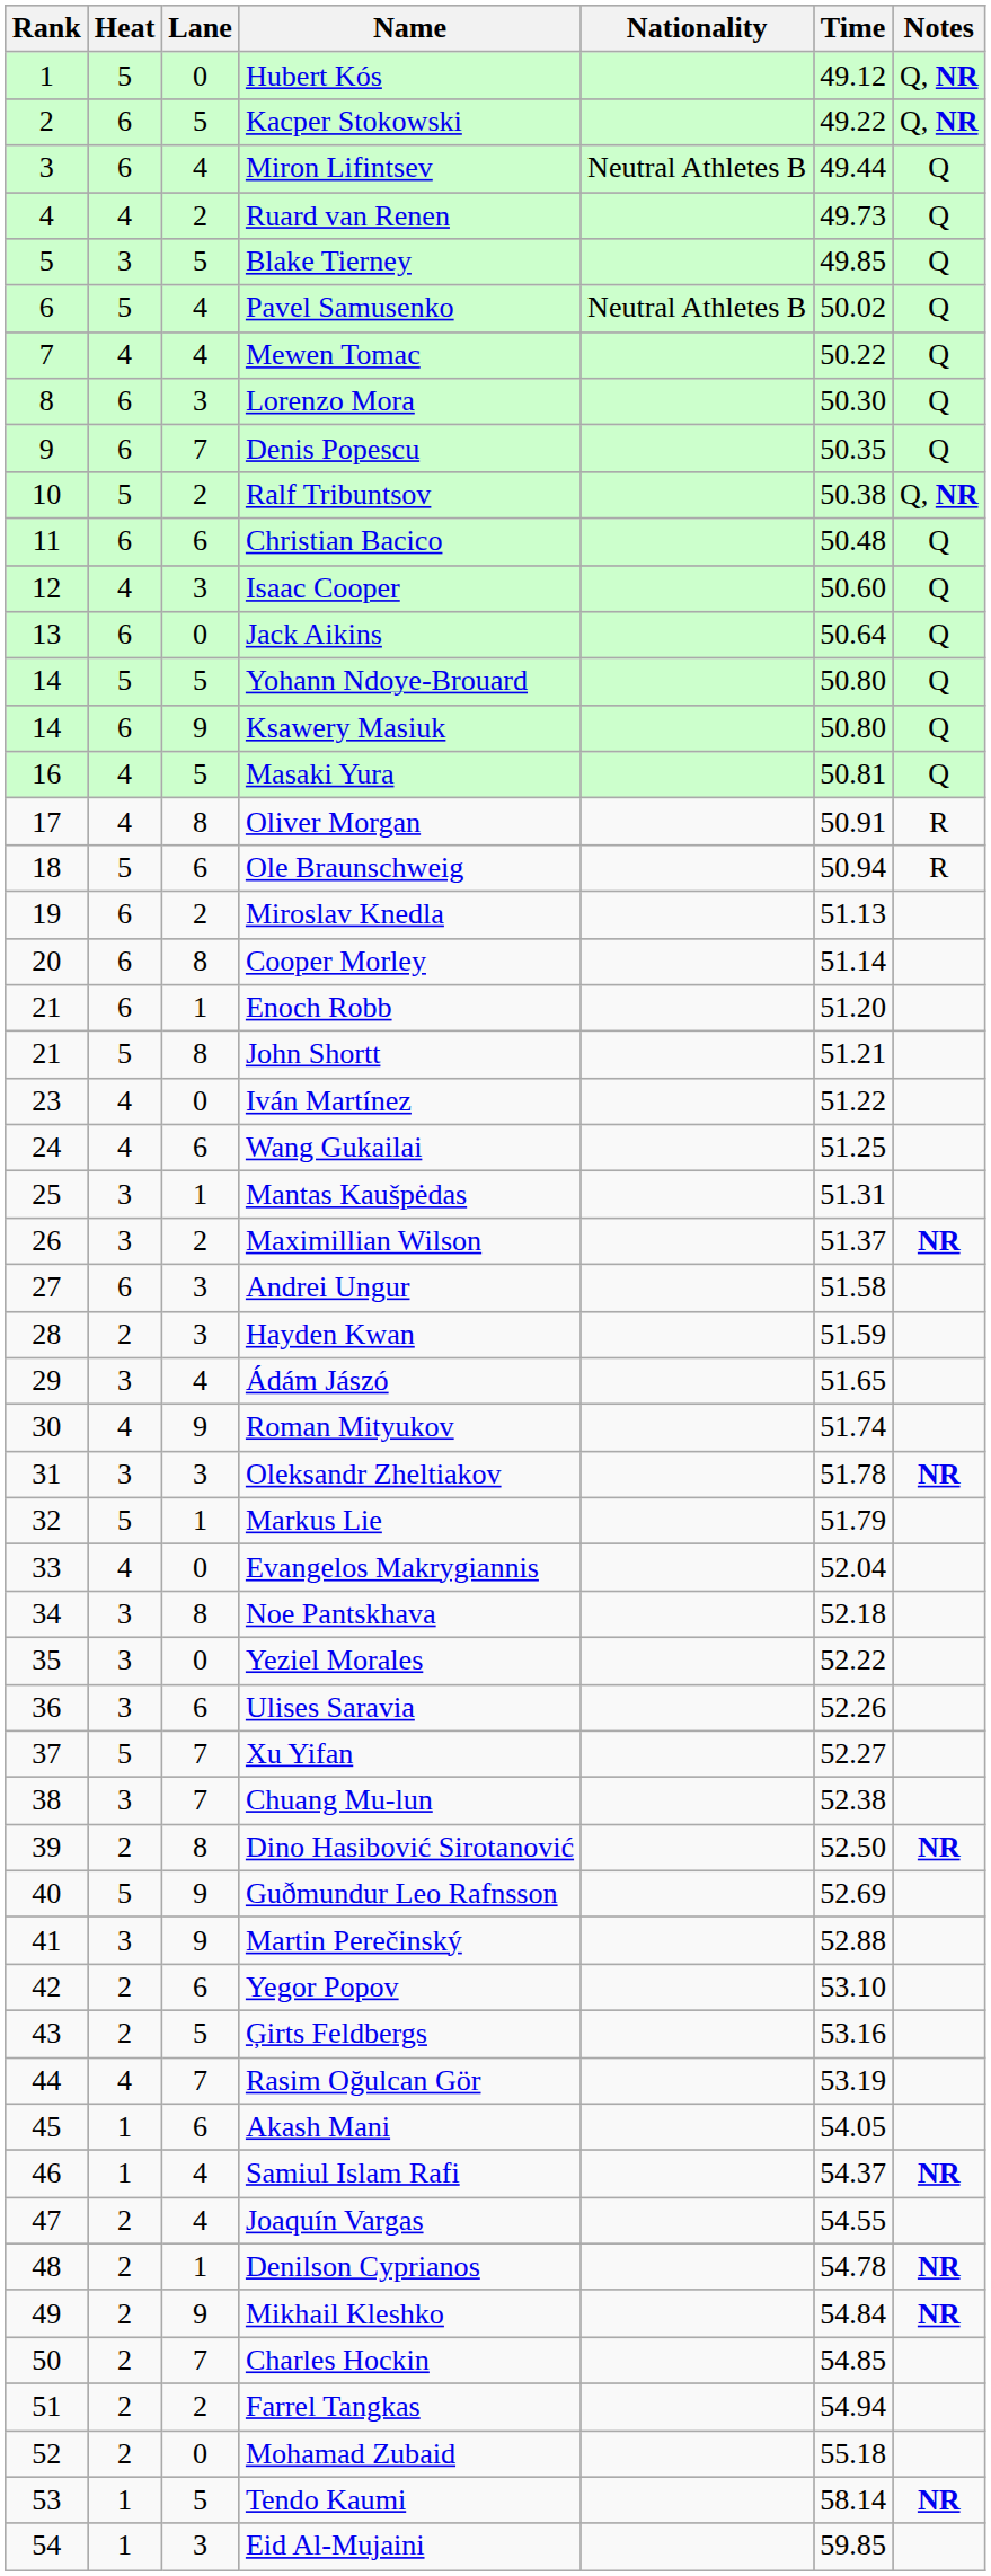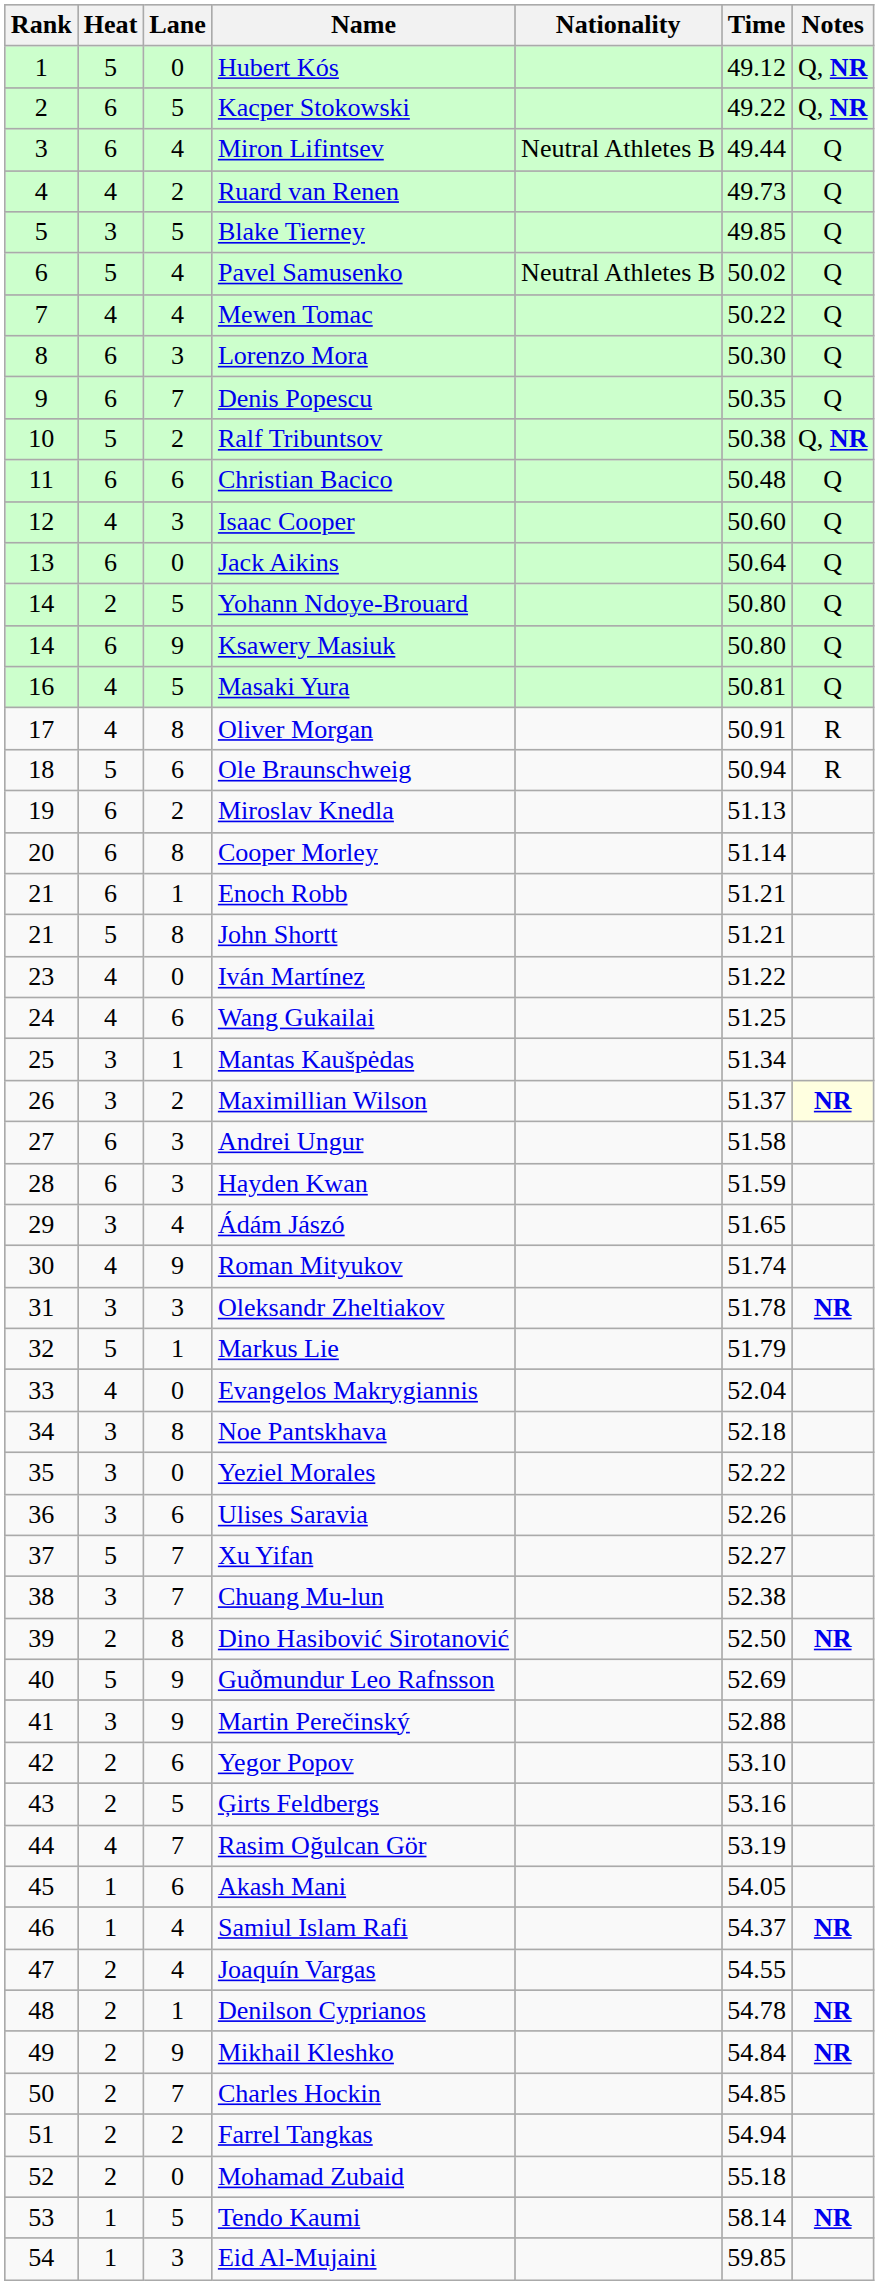Yohann Ndoye-Brouard | Heat: 5 -> 2
Enoch Robb | Time: 51.20 -> 51.21
Mantas Kaušpėdas | Time: 51.31 -> 51.34
Maximillian Wilson | Notes: no background -> lightyellow background
Hayden Kwan | Heat: 2 -> 6
